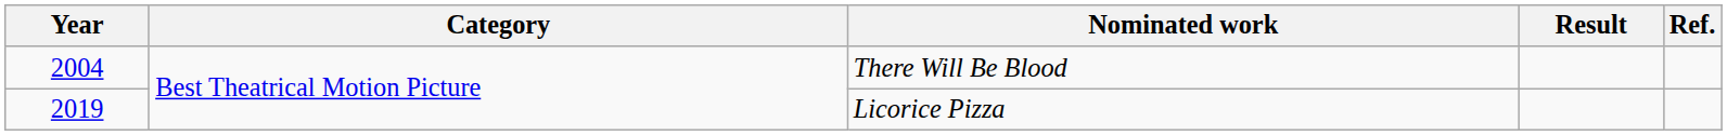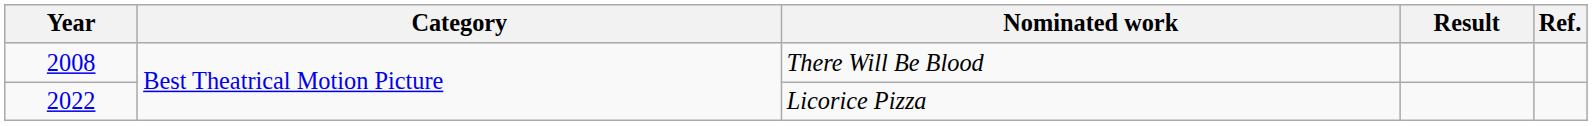There Will Be Blood | Year: 2004 -> 2008
Licorice Pizza | Year: 2019 -> 2022
